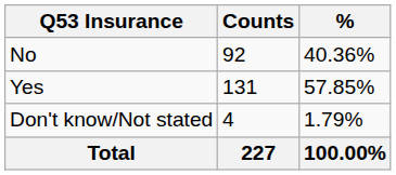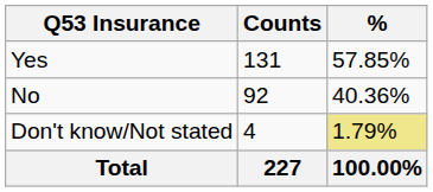rows swapped: Yes <-> No
Don't know/Not stated | %: no background -> khaki background
